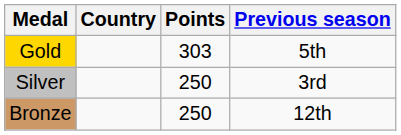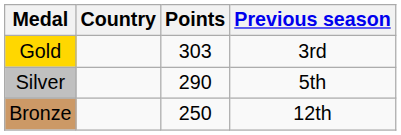Gold | Previous season: 5th -> 3rd
Silver | Points: 250 -> 290
Silver | Previous season: 3rd -> 5th
